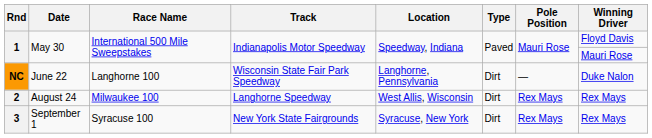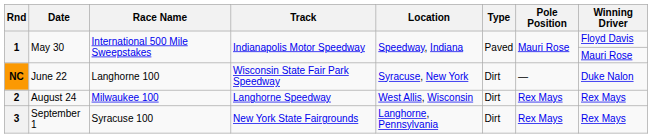NC | Location: Langhorne, Pennsylvania -> Syracuse, New York
3 | Location: Syracuse, New York -> Langhorne, Pennsylvania
